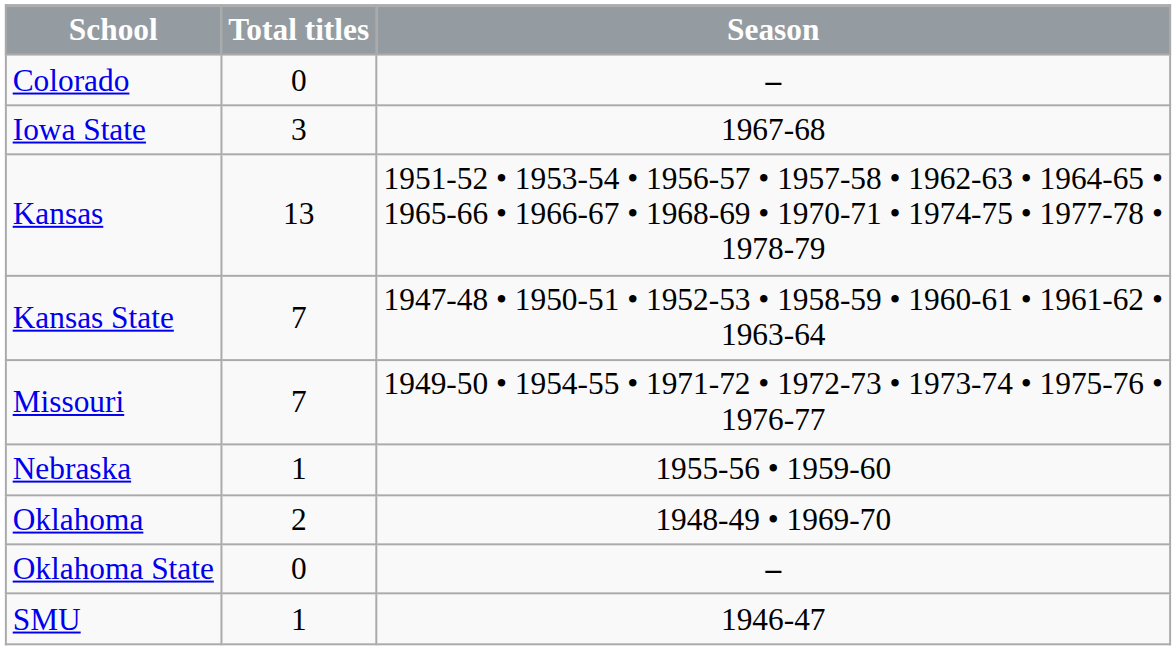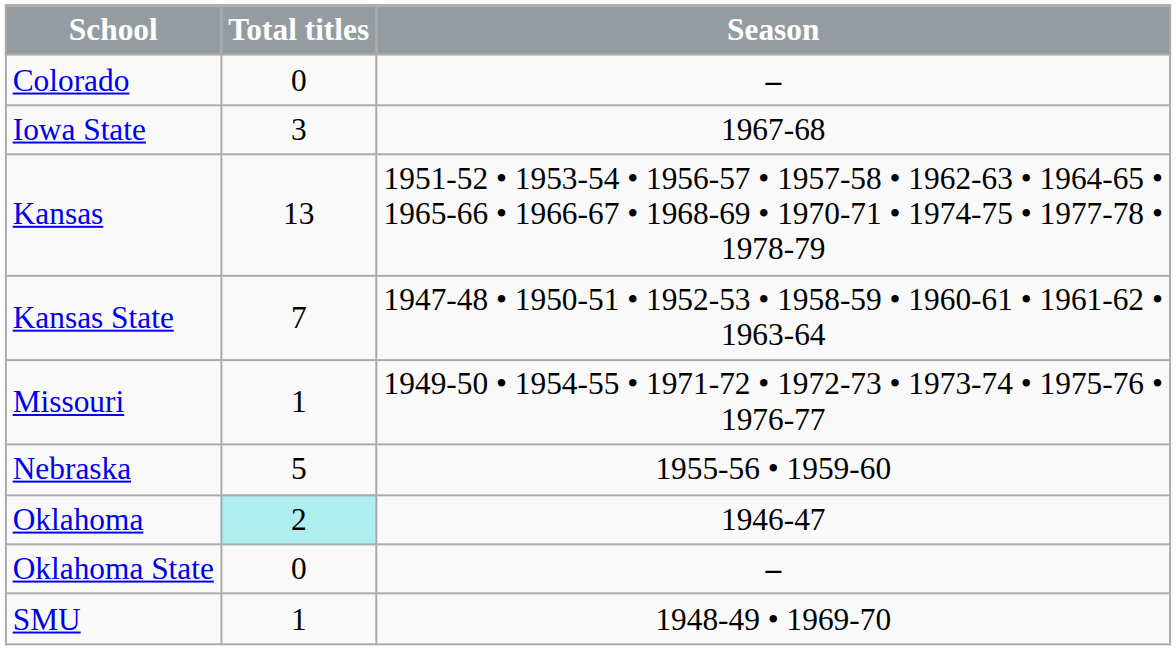Missouri | Total titles: 7 -> 1
Nebraska | Total titles: 1 -> 5
Oklahoma | Total titles: no background -> paleturquoise background
Oklahoma | Season: 1948-49 • 1969-70 -> 1946-47
SMU | Season: 1946-47 -> 1948-49 • 1969-70
